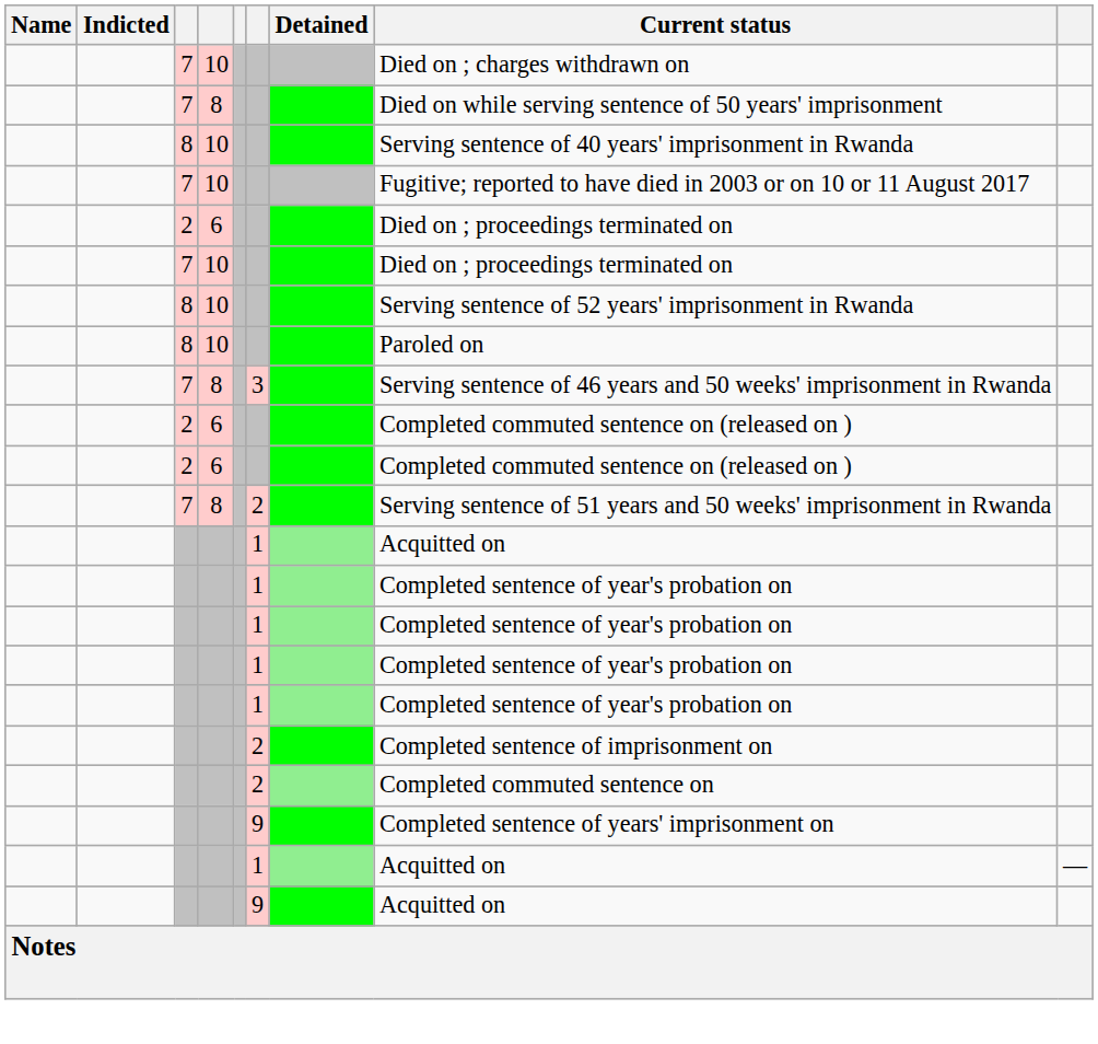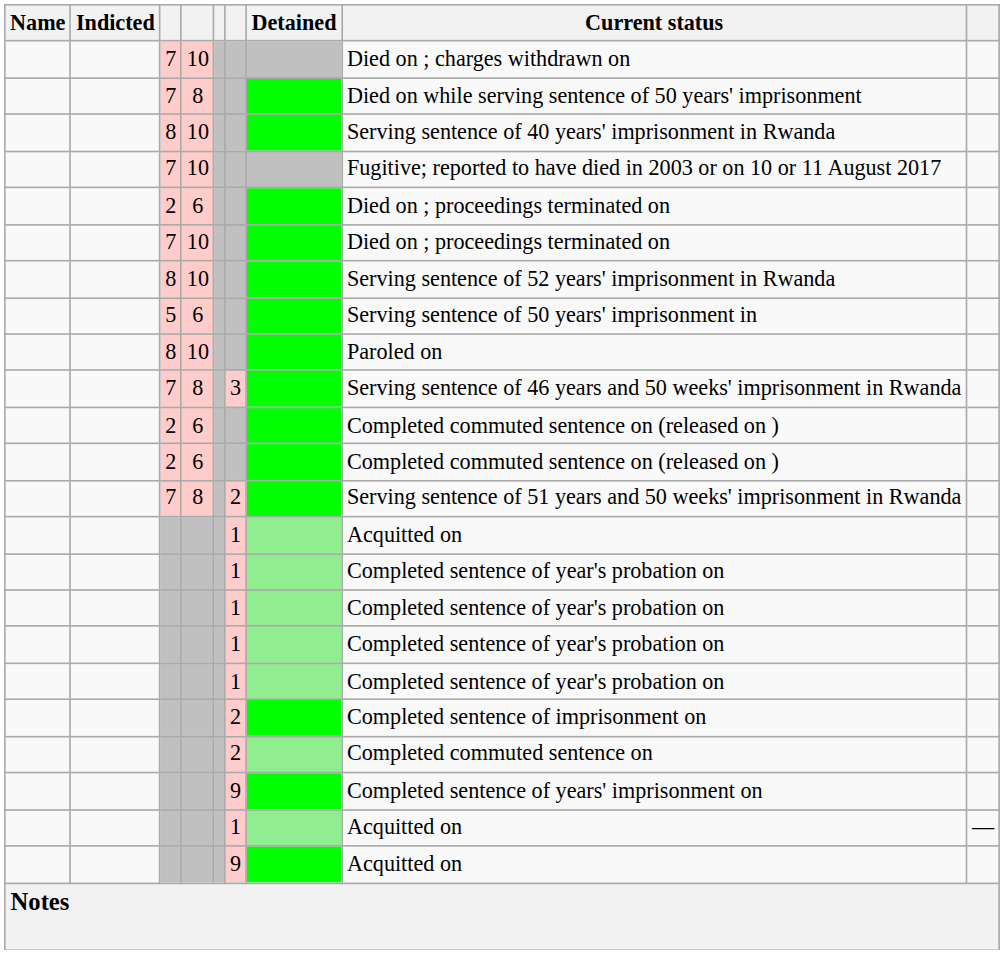+ row: 5 | 6 | Serving sentence of 50 years' imprisonment in
